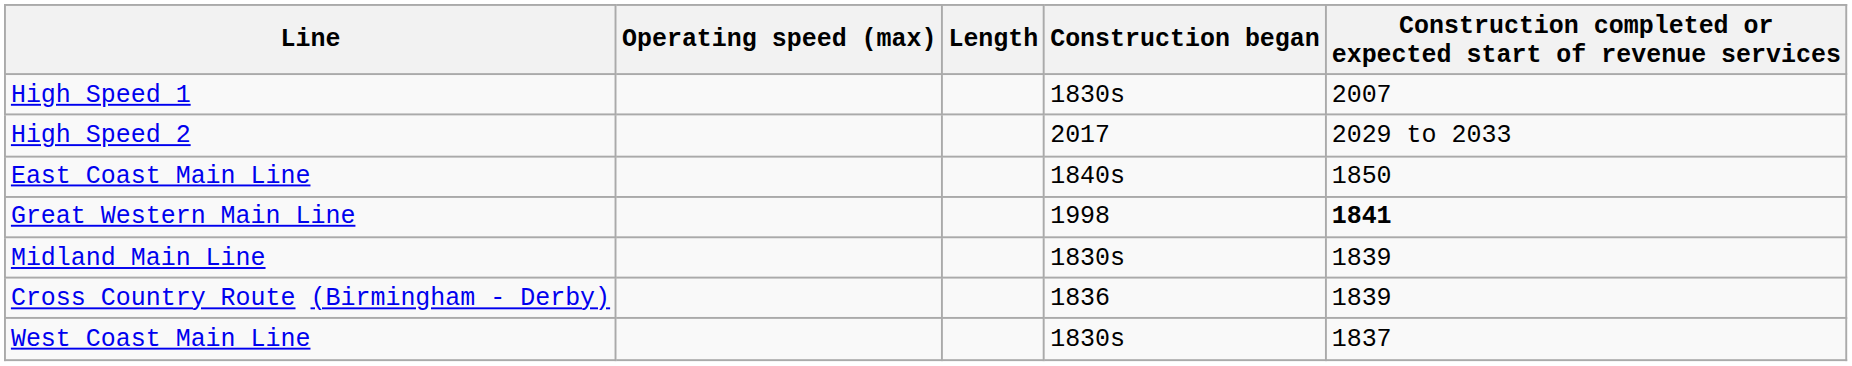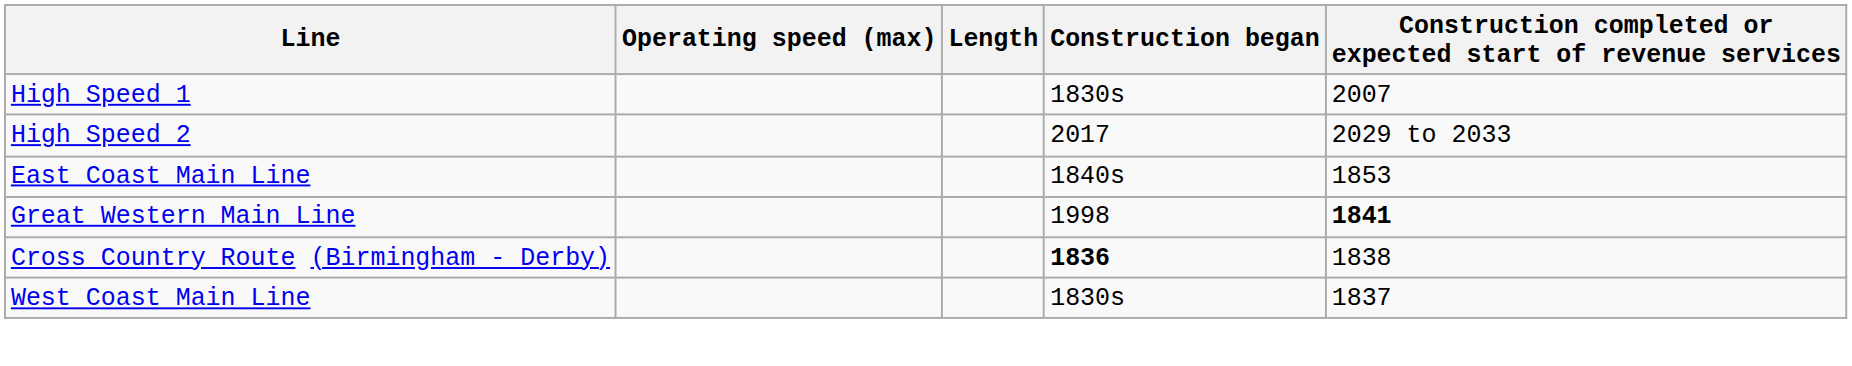East Coast Main Line | Construction completed or expected start of revenue services: 1850 -> 1853
- row: Midland Main Line | 1830s | 1839
Cross Country Route (Birmingham - Derby) | Construction began: normal -> bold
Cross Country Route (Birmingham - Derby) | Construction completed or expected start of revenue services: 1839 -> 1838
